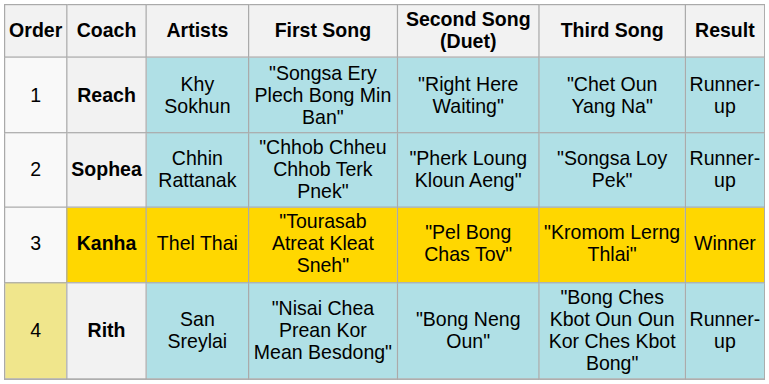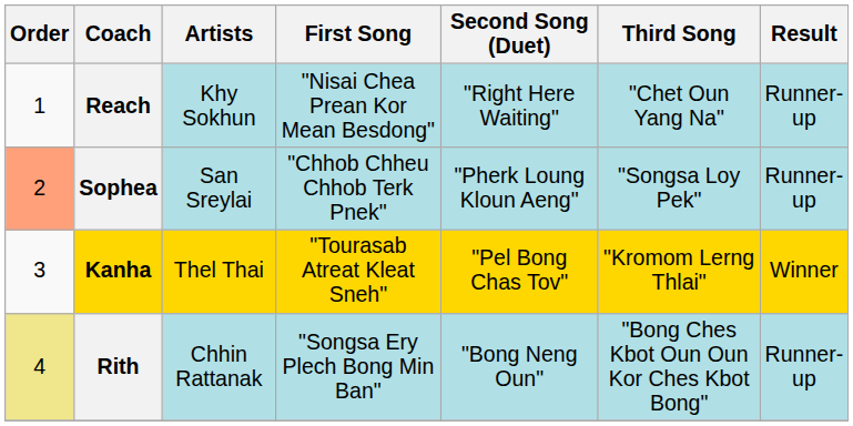Reach | First Song: "Songsa Ery Plech Bong Min Ban" -> "Nisai Chea Prean Kor Mean Besdong"
Sophea | Order: no background -> lightsalmon background
Sophea | Artists: Chhin Rattanak -> San Sreylai
Rith | Artists: San Sreylai -> Chhin Rattanak
Rith | First Song: "Nisai Chea Prean Kor Mean Besdong" -> "Songsa Ery Plech Bong Min Ban"
